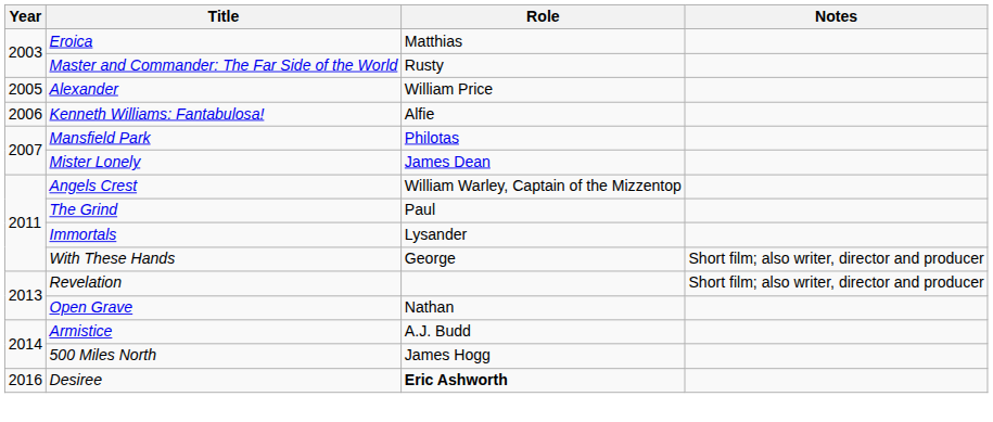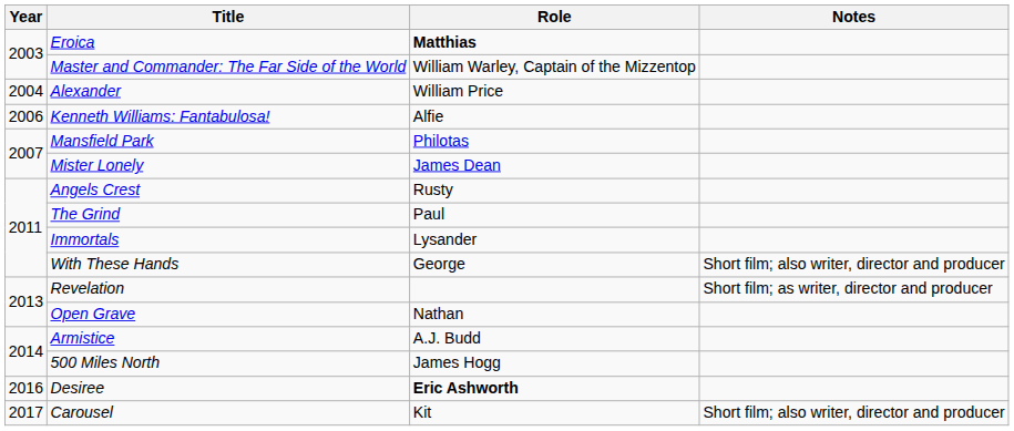Eroica | Role: normal -> bold
Master and Commander: The Far Side of the World | Role: Rusty -> William Warley, Captain of the Mizzentop
Alexander | Year: 2005 -> 2004
Angels Crest | Role: William Warley, Captain of the Mizzentop -> Rusty
Revelation | Notes: Short film; also writer, director and producer -> Short film; as writer, director and producer
+ row: 2017 | Carousel | Kit | Short film; also writer, director and producer
